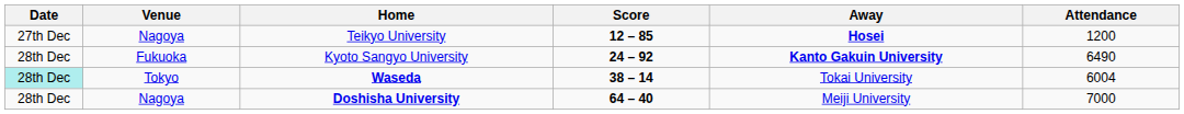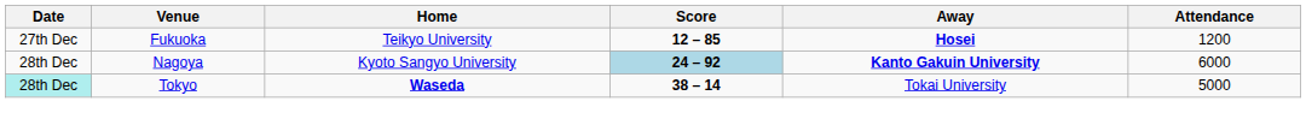Teikyo University | Venue: Nagoya -> Fukuoka
Kyoto Sangyo University | Venue: Fukuoka -> Nagoya
Kyoto Sangyo University | Score: no background -> lightblue background
Kyoto Sangyo University | Attendance: 6490 -> 6000
Waseda | Attendance: 6004 -> 5000
- row: 28th Dec | Nagoya | Doshisha University | 64 – 40 | Meiji University | 7000
